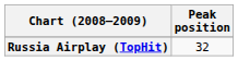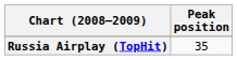Russia Airplay (TopHit) | Peak position: 32 -> 35
